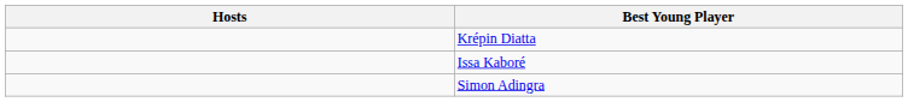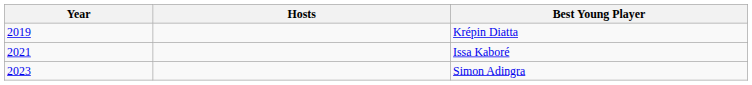+ column: Year | 2019 | 2021 | 2023
